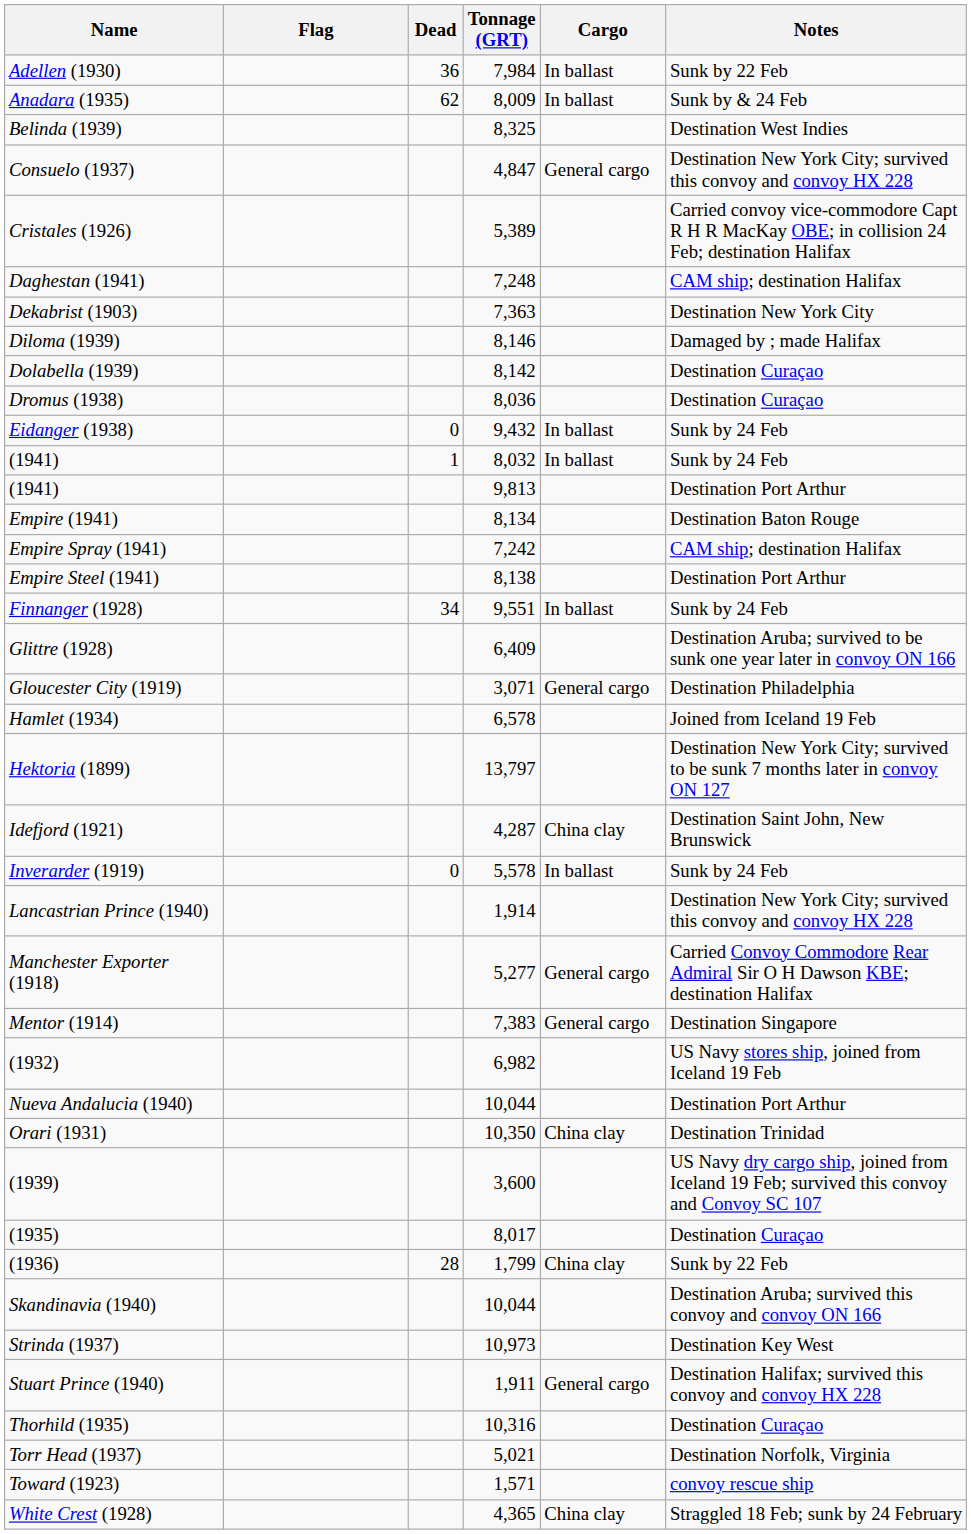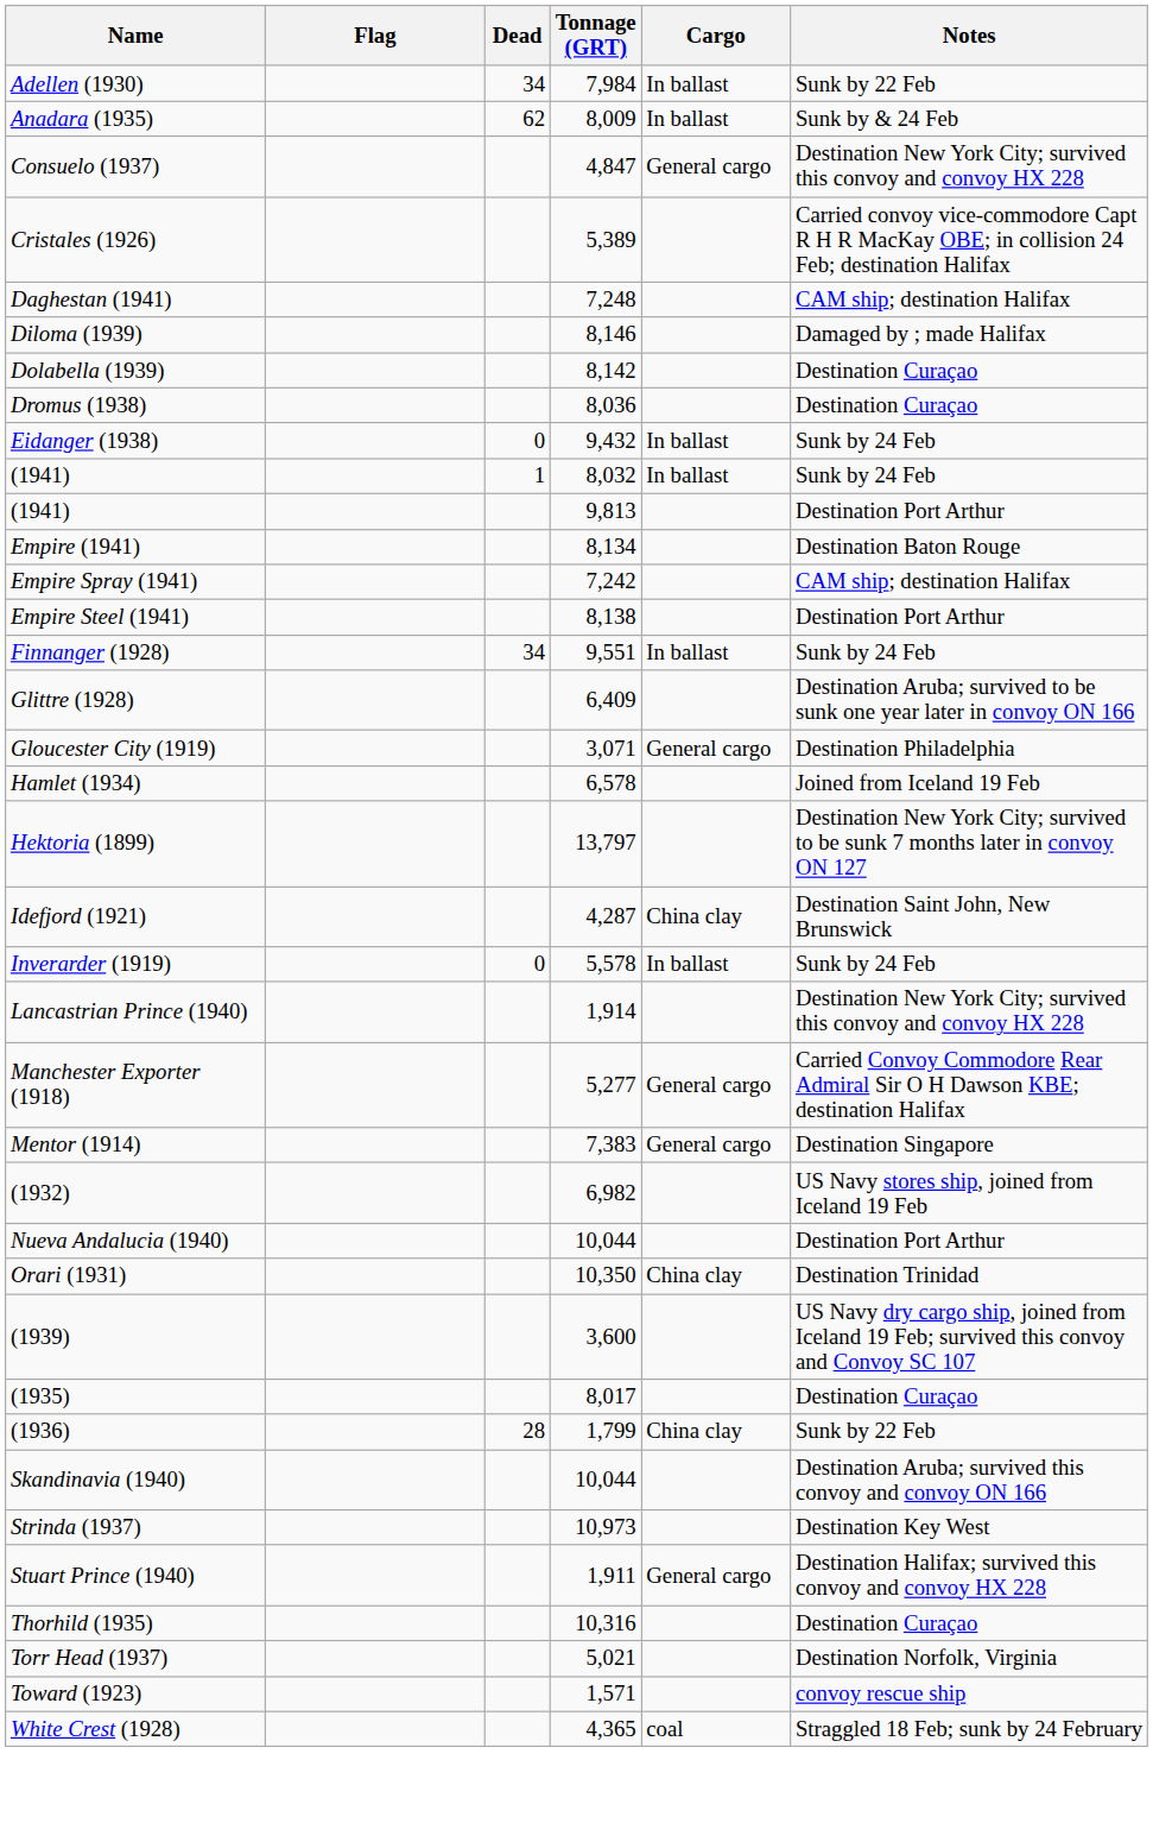Adellen (1930) | Dead: 36 -> 34
- row: Belinda (1939) | 8,325 | Destination West Indies
- row: Dekabrist (1903) | 7,363 | Destination New York City
White Crest (1928) | Cargo: China clay -> coal
